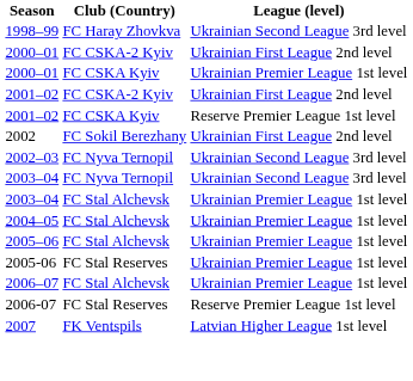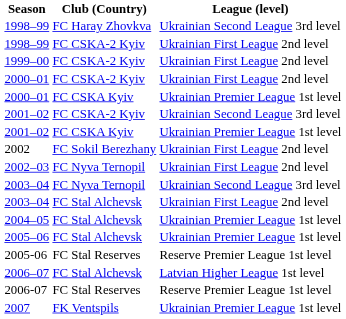+ row: 1998–99 | FC CSKA-2 Kyiv | Ukrainian First League 2nd level
+ row: 1999–00 | FC CSKA-2 Kyiv | Ukrainian First League 2nd level
2001–02 / FC CSKA-2 Kyiv | League (level): Ukrainian First League 2nd level -> Ukrainian Second League 3rd level
2001–02 / FC CSKA Kyiv | League (level): Reserve Premier League 1st level -> Ukrainian Premier League 1st level
2002–03 | League (level): Ukrainian Second League 3rd level -> Ukrainian First League 2nd level
2003–04 / FC Stal Alchevsk | League (level): Ukrainian Premier League 1st level -> Ukrainian First League 2nd level
2005-06 | League (level): Ukrainian Premier League 1st level -> Reserve Premier League 1st level
2006–07 | League (level): Ukrainian Premier League 1st level -> Latvian Higher League 1st level
2007 | League (level): Latvian Higher League 1st level -> Ukrainian Premier League 1st level
